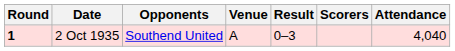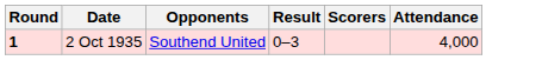- column: Venue | A
2 Oct 1935 | Attendance: 4,040 -> 4,000
